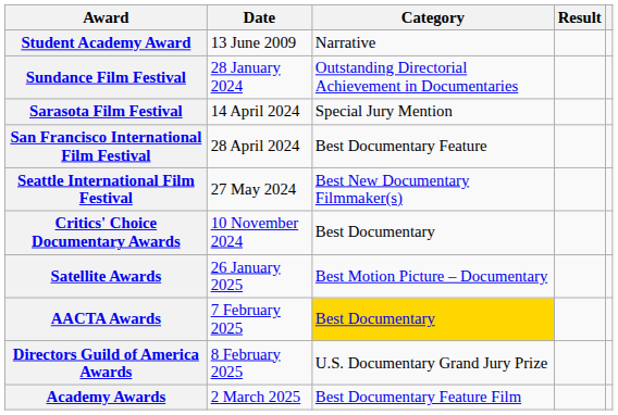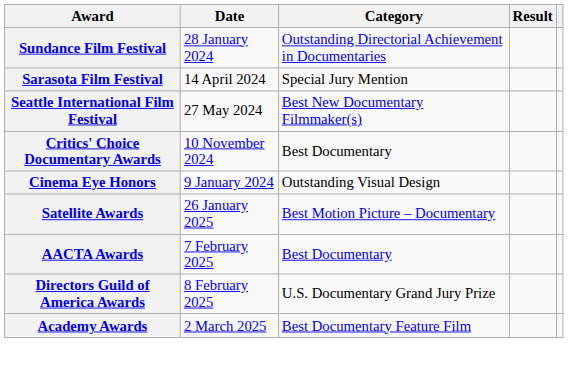- row: Student Academy Award | 13 June 2009 | Narrative
- row: San Francisco International Film Festival | 28 April 2024 | Best Documentary Feature
+ row: Cinema Eye Honors | 9 January 2024 | Outstanding Visual Design
AACTA Awards | Category: gold background -> no background
